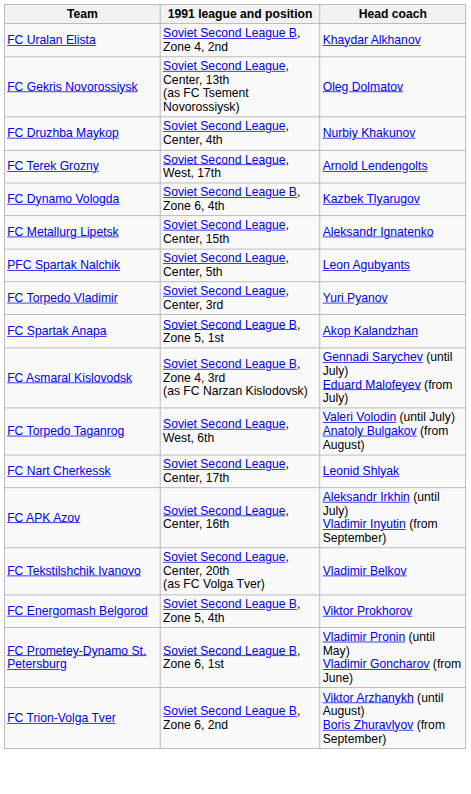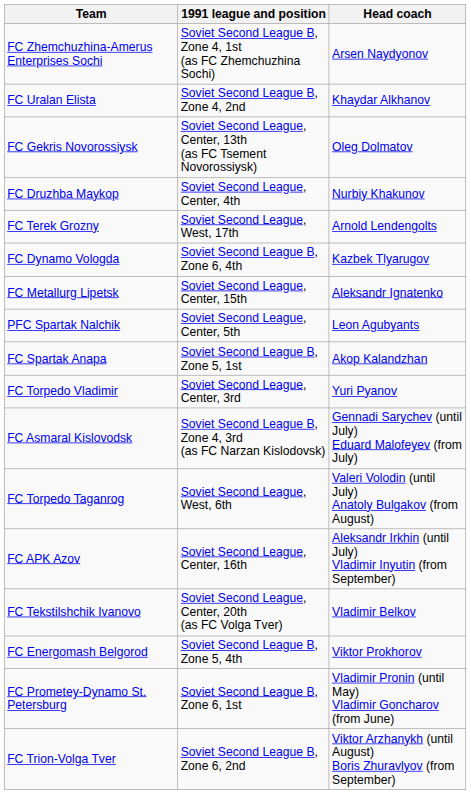+ row: FC Zhemchuzhina-Amerus Enterprises Sochi | Soviet Second League B, Zone 4, 1st (as FC Zhemchuzhina Sochi) | Arsen Naydyonov
rows swapped: FC Spartak Anapa <-> FC Torpedo Vladimir
- row: FC Nart Cherkessk | Soviet Second League, Center, 17th | Leonid Shlyak
